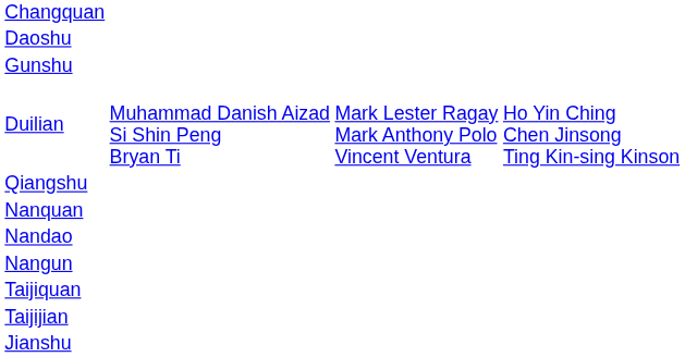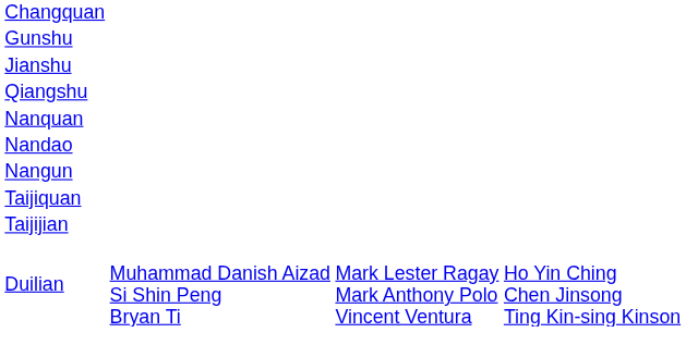- row: Daoshu
rows swapped: Jianshu <-> Duilian
